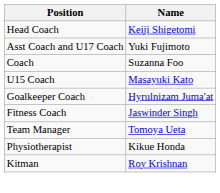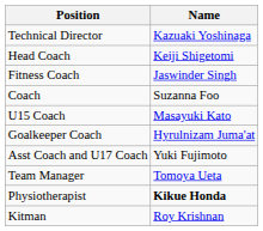+ row: Technical Director | Kazuaki Yoshinaga
rows swapped: Asst Coach and U17 Coach <-> Fitness Coach
Physiotherapist | Name: normal -> bold
